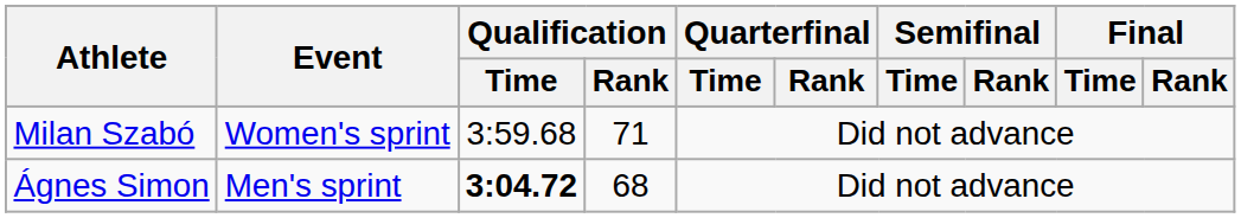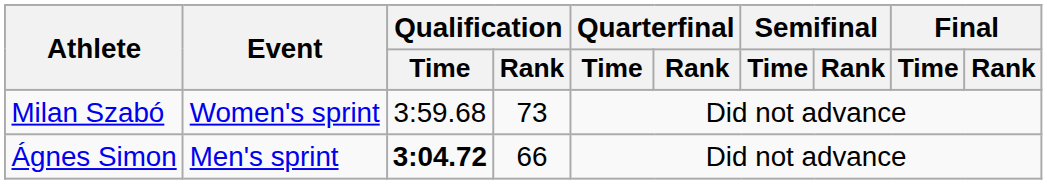Milan Szabó | Qualification / Rank: 71 -> 73
Ágnes Simon | Qualification / Rank: 68 -> 66
